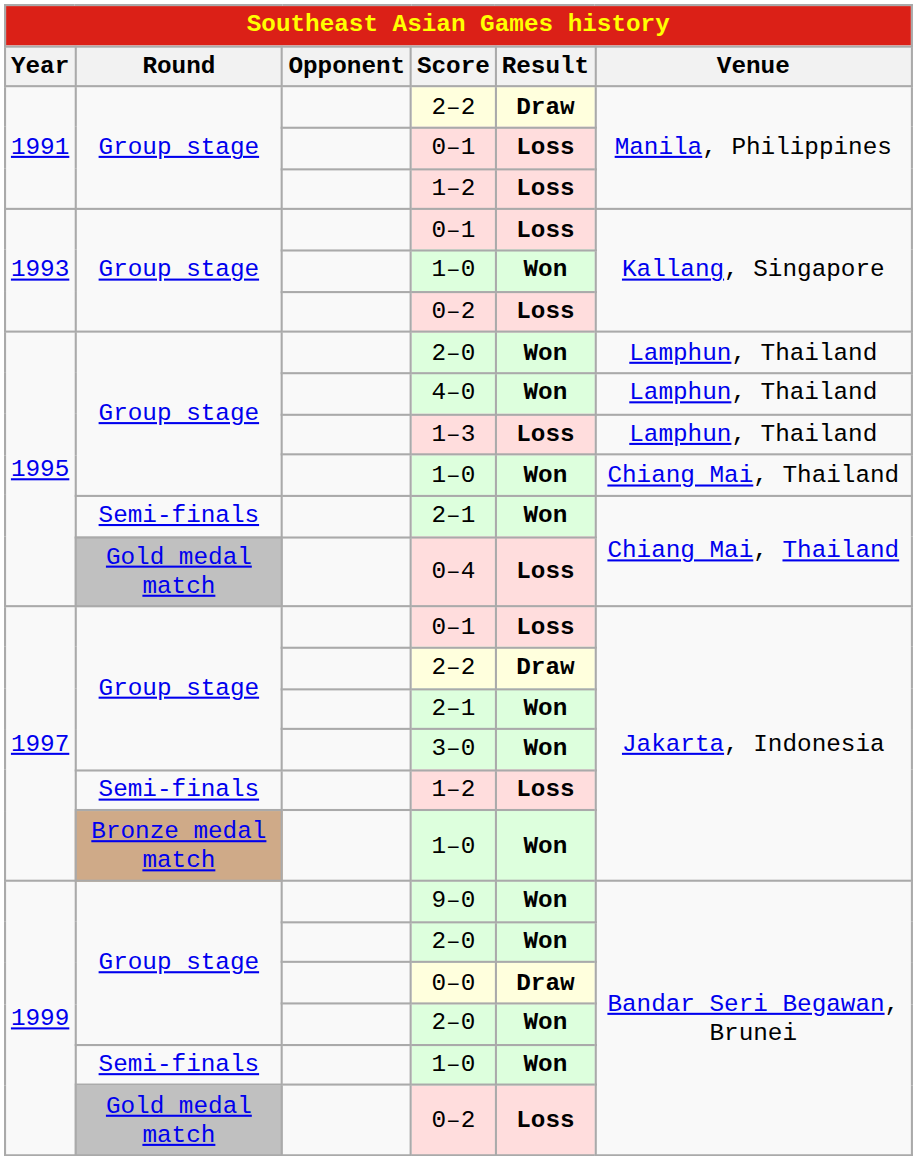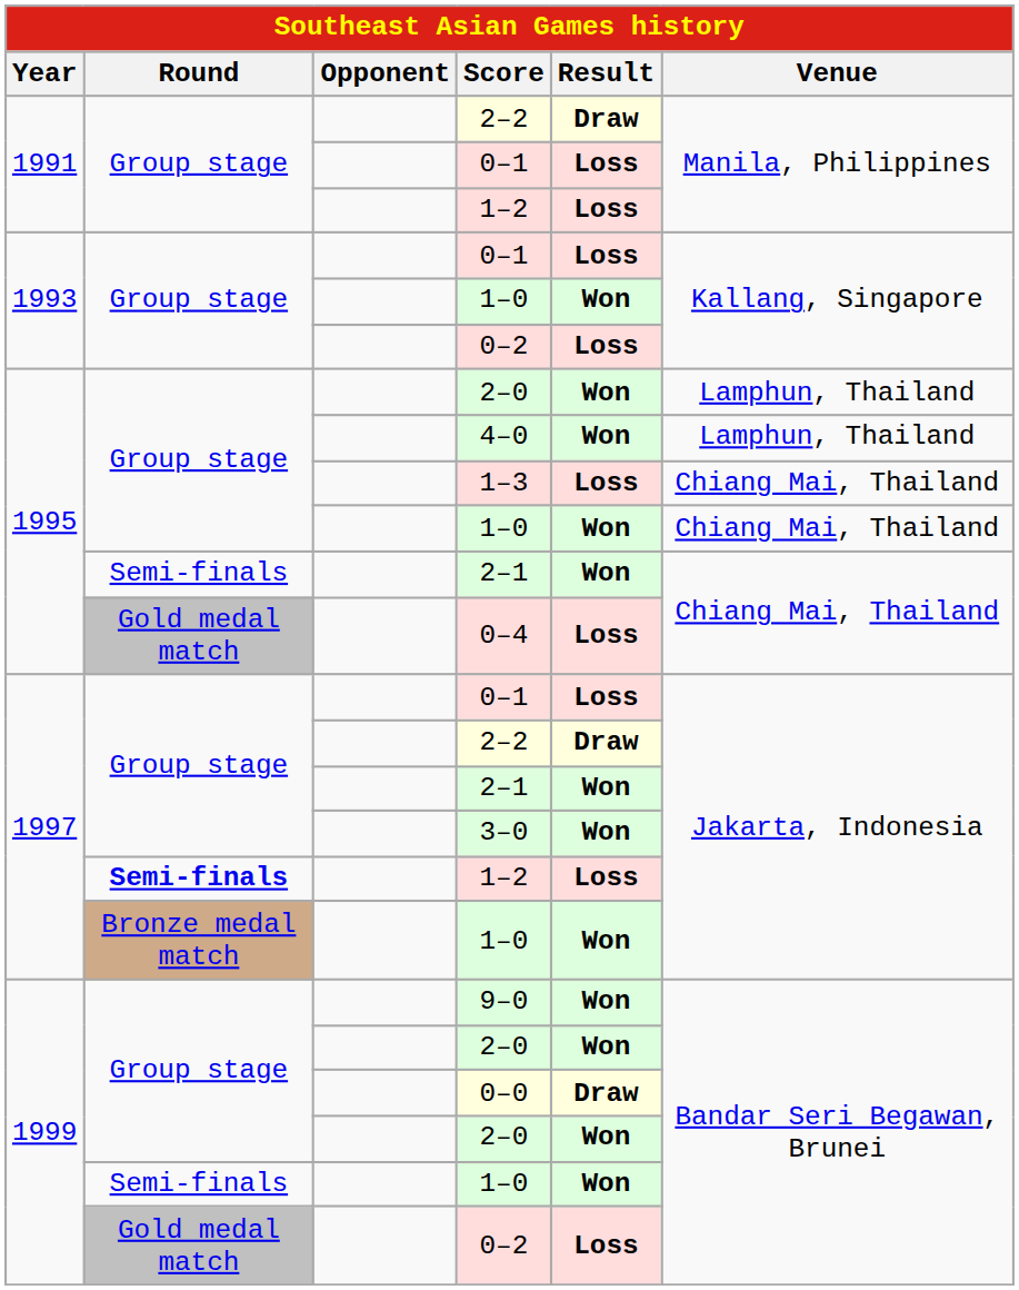1–3 | Venue: Lamphun, Thailand -> Chiang Mai, Thailand
1997 / 1–2 | Round: normal -> bold
